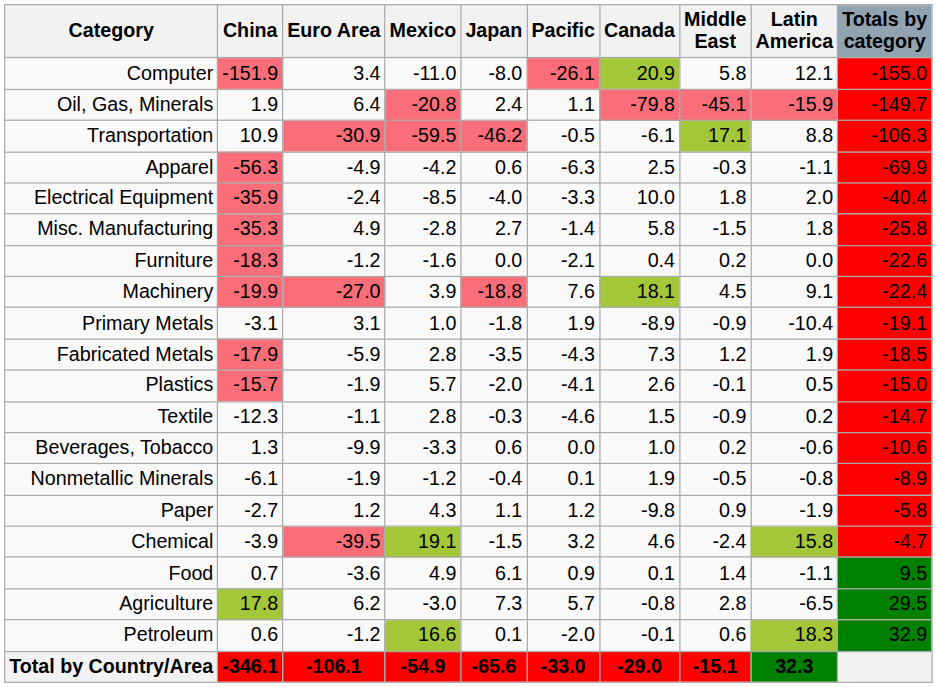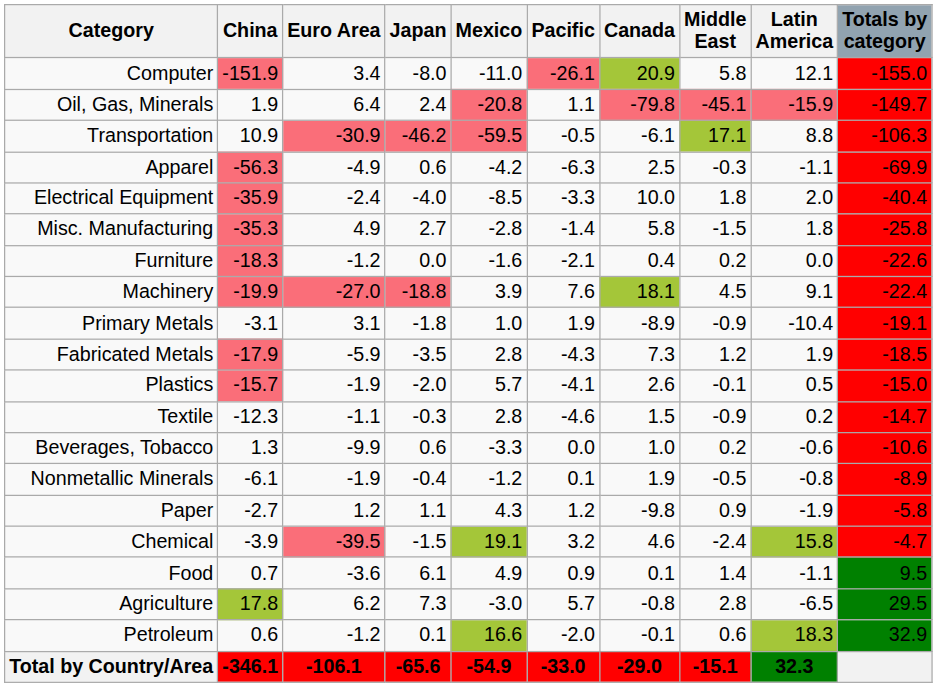columns swapped: Japan <-> Mexico
